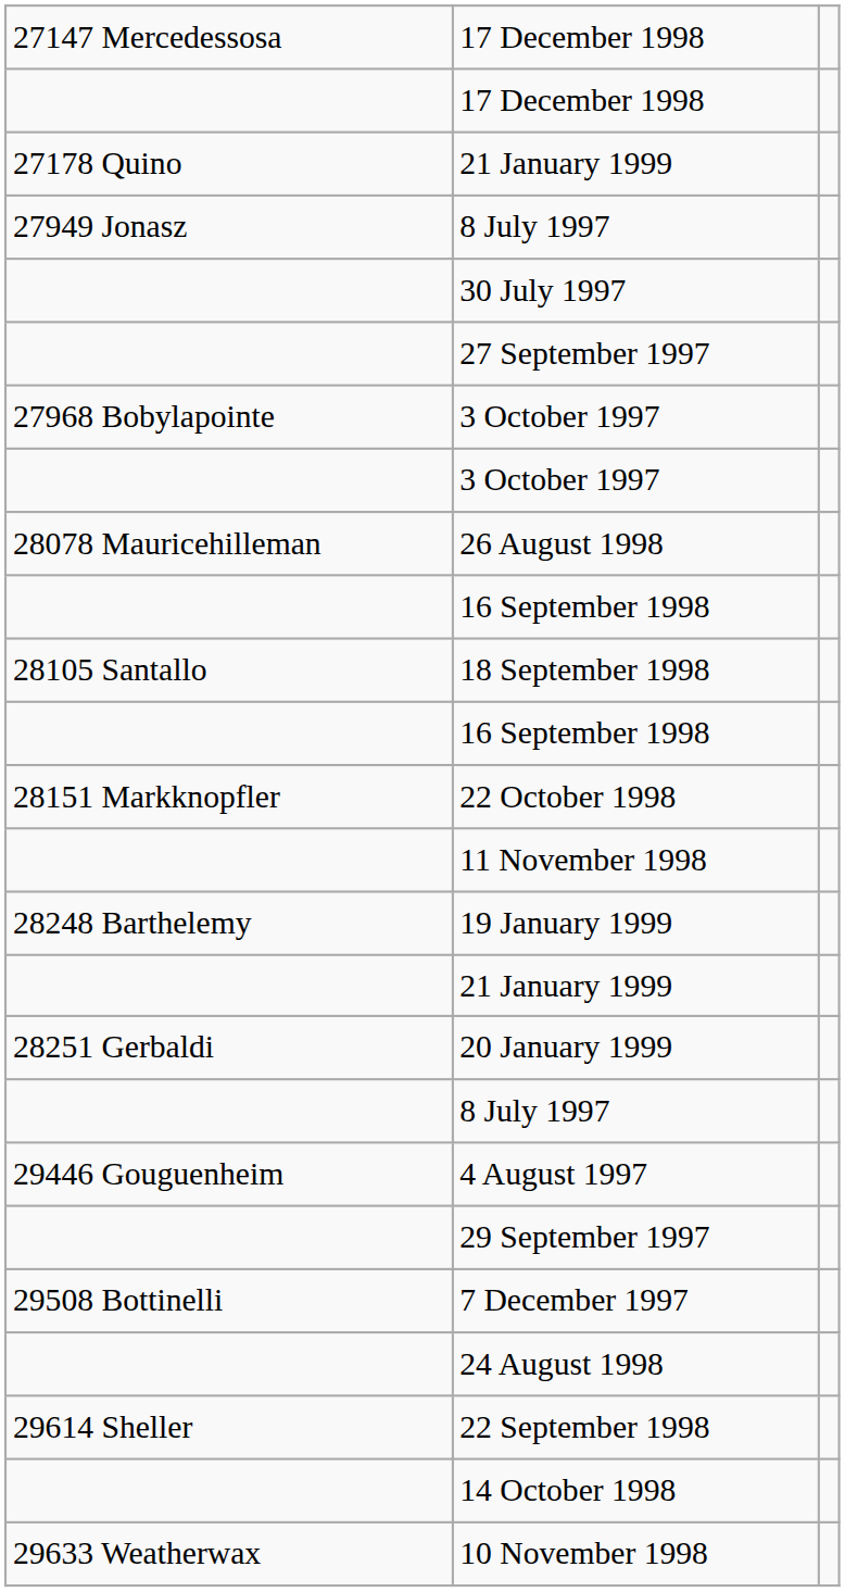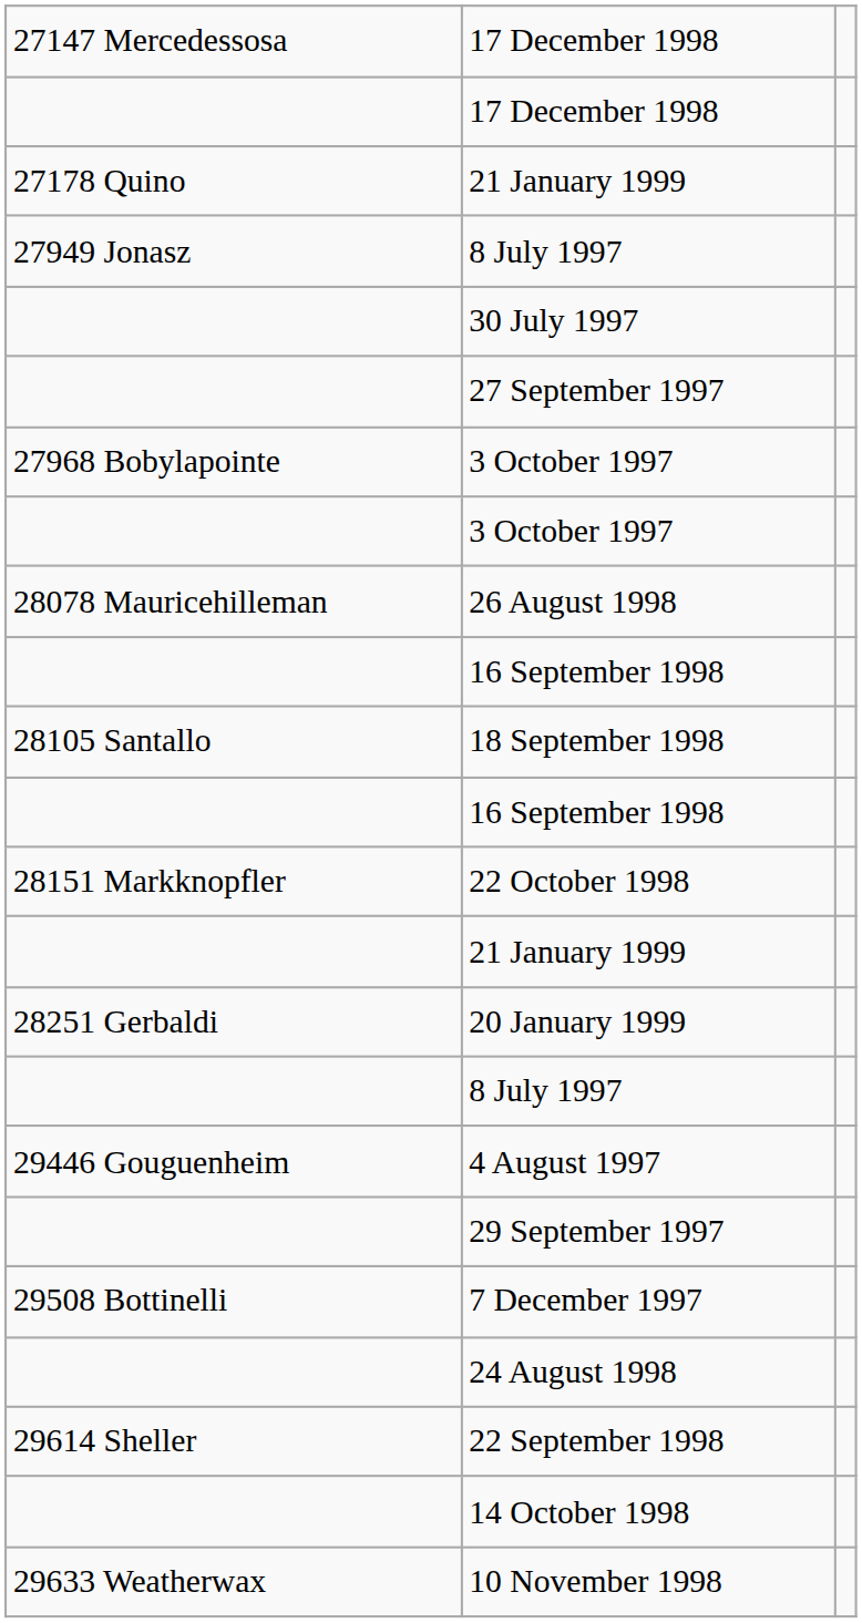- row: 11 November 1998
- row: 28248 Barthelemy | 19 January 1999
